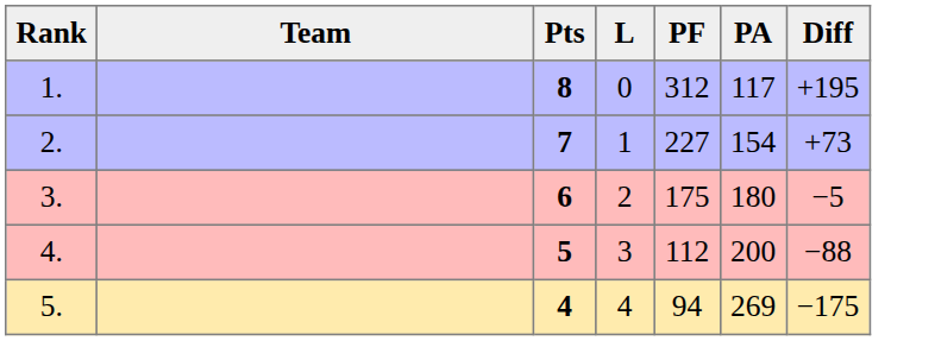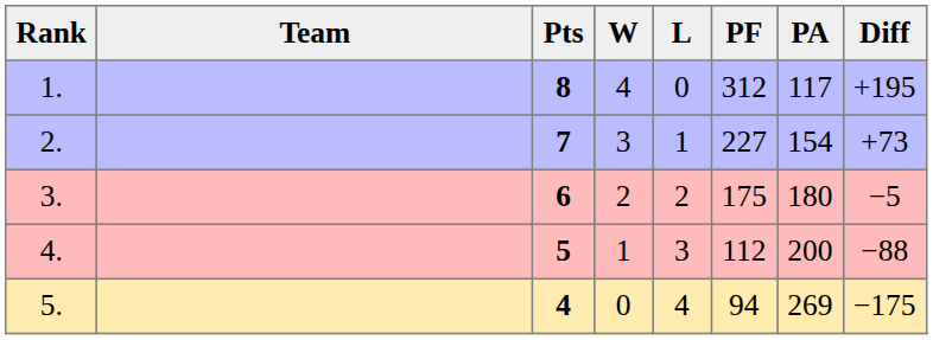+ column: W | 4 | 3 | 2 | 1 | 0
